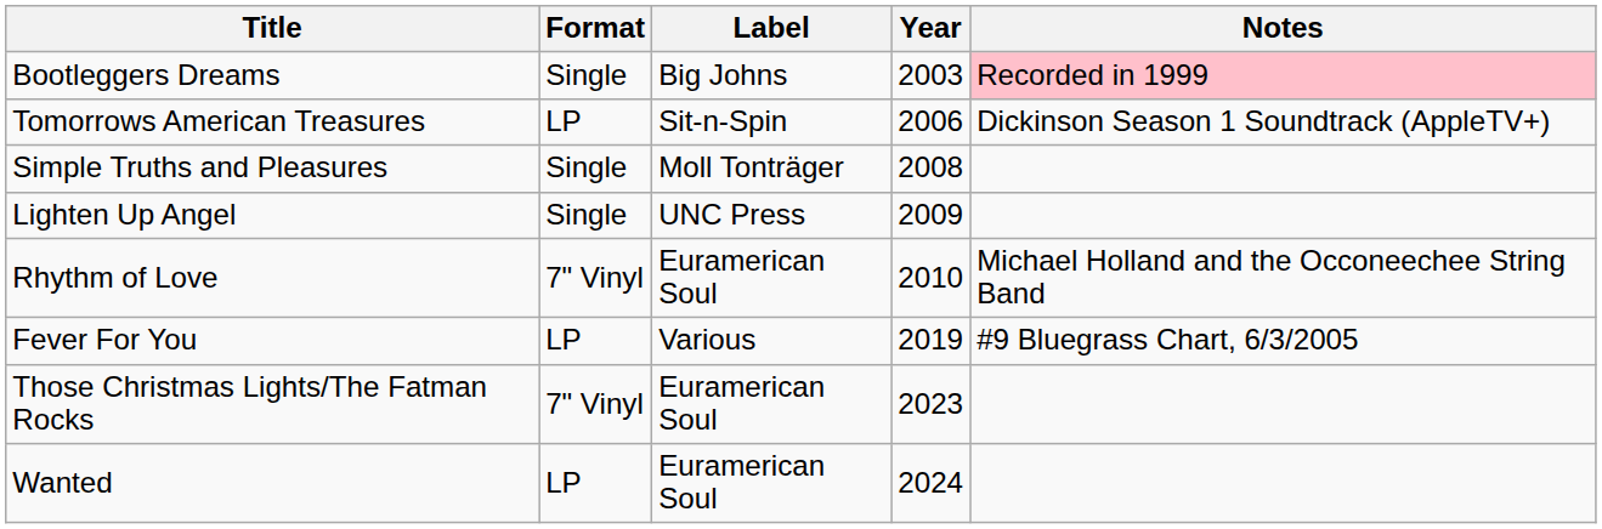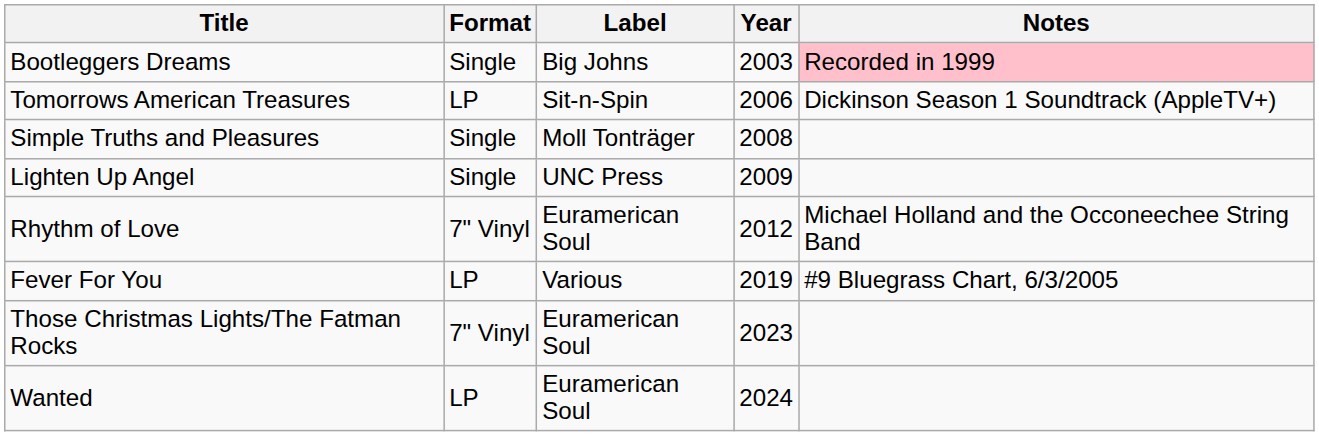Rhythm of Love | Year: 2010 -> 2012
